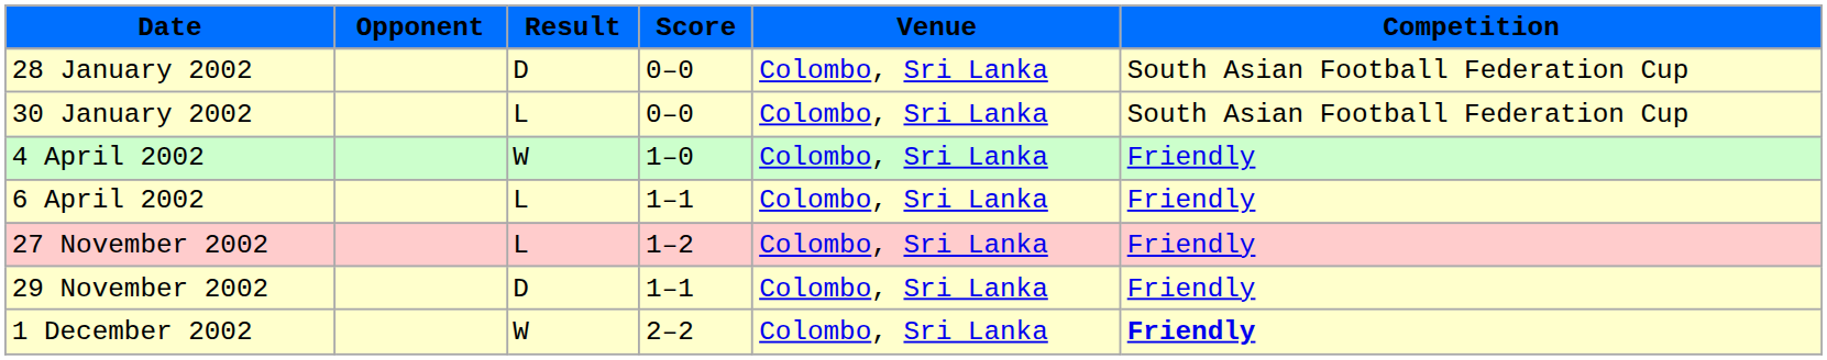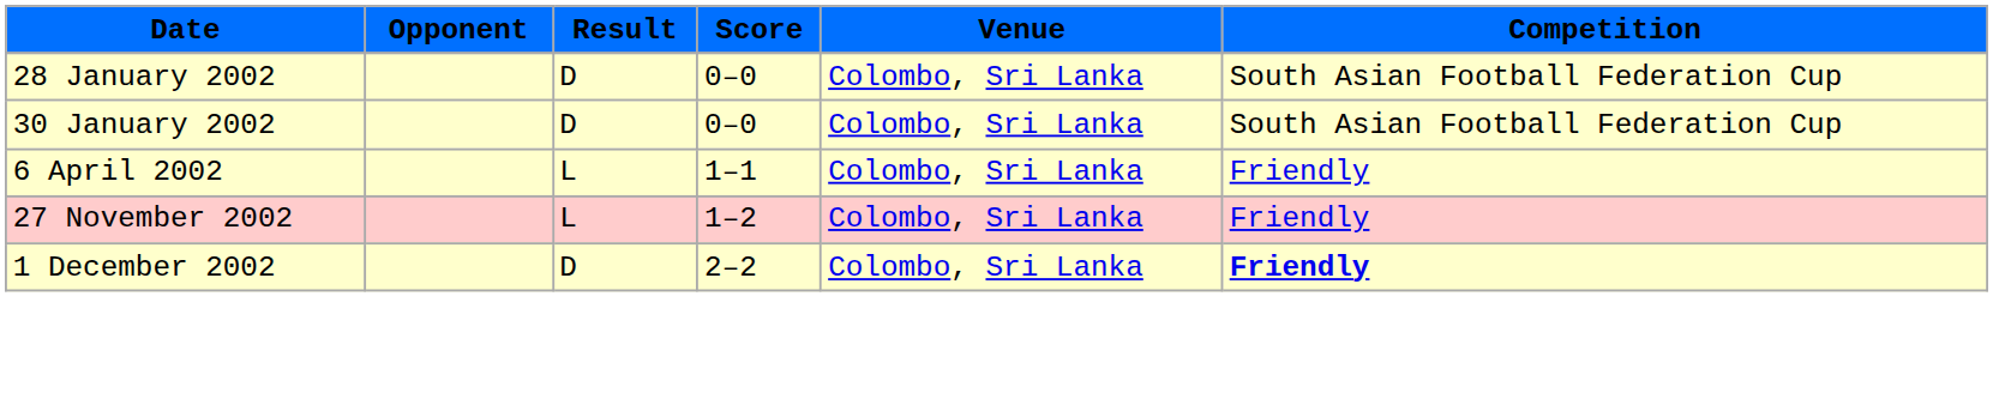30 January 2002 | Result: L -> D
- row: 4 April 2002 | W | 1–0 | Colombo, Sri Lanka | Friendly
- row: 29 November 2002 | D | 1–1 | Colombo, Sri Lanka | Friendly
1 December 2002 | Result: W -> D
